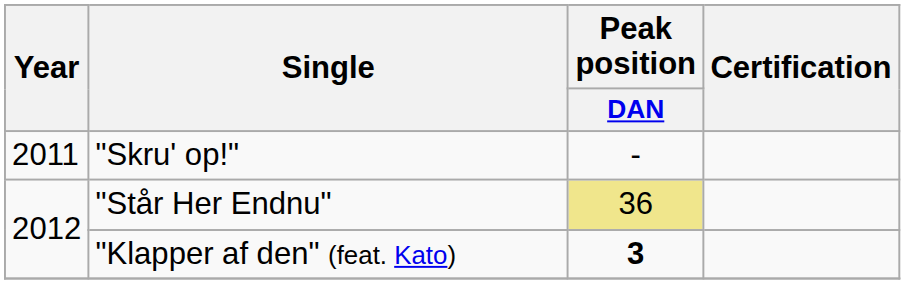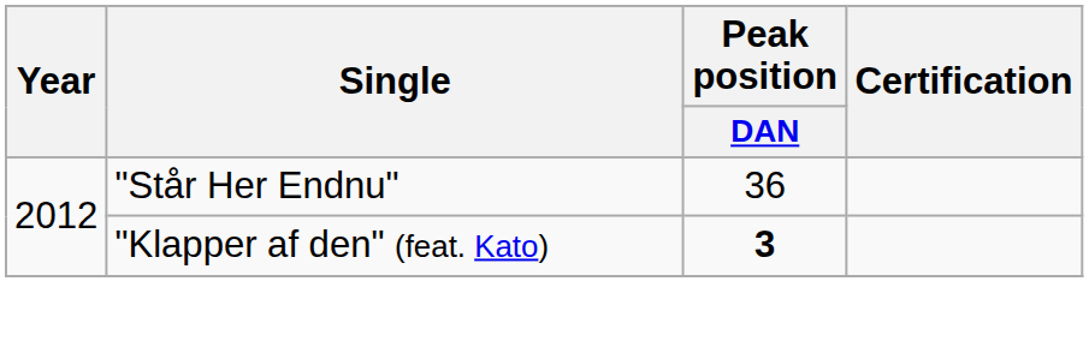- row: 2011 | "Skru' op!" | -
"Står Her Endnu" | Peak position / DAN: khaki background -> no background
